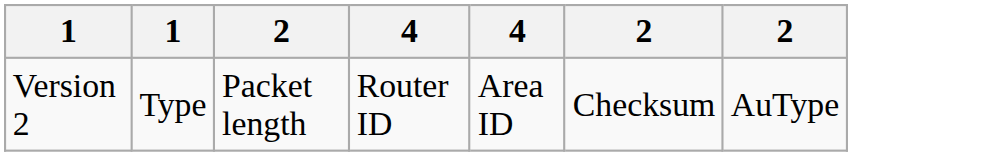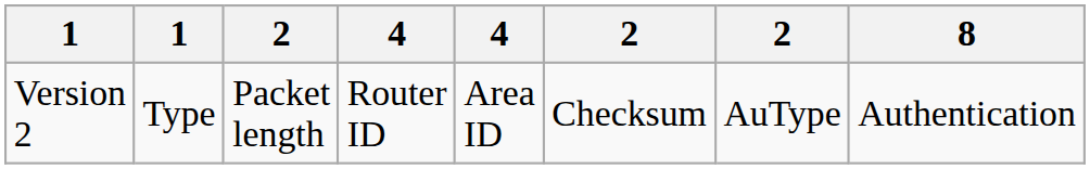+ column: 8 | Authentication
